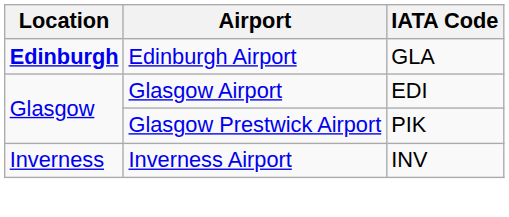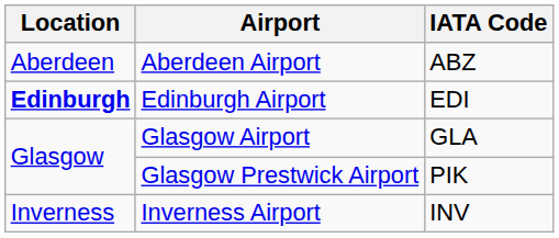+ row: Aberdeen | Aberdeen Airport | ABZ
Edinburgh Airport | IATA Code: GLA -> EDI
Glasgow Airport | IATA Code: EDI -> GLA
